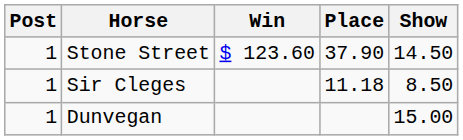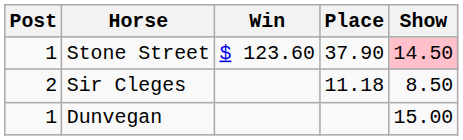Stone Street | Show: no background -> pink background
Sir Cleges | Post: 1 -> 2
